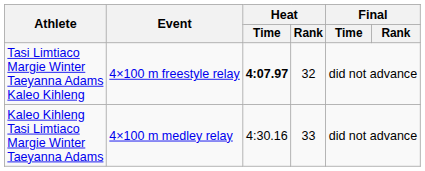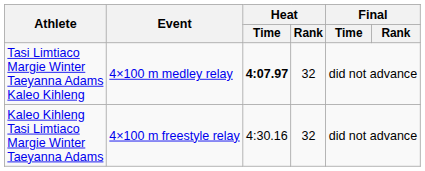Tasi Limtiaco Margie Winter Taeyanna Adams Kaleo Kihleng | Event: 4×100 m freestyle relay -> 4×100 m medley relay
Kaleo Kihleng Tasi Limtiaco Margie Winter Taeyanna Adams | Event: 4×100 m medley relay -> 4×100 m freestyle relay
Kaleo Kihleng Tasi Limtiaco Margie Winter Taeyanna Adams | Heat / Rank: 33 -> 32
